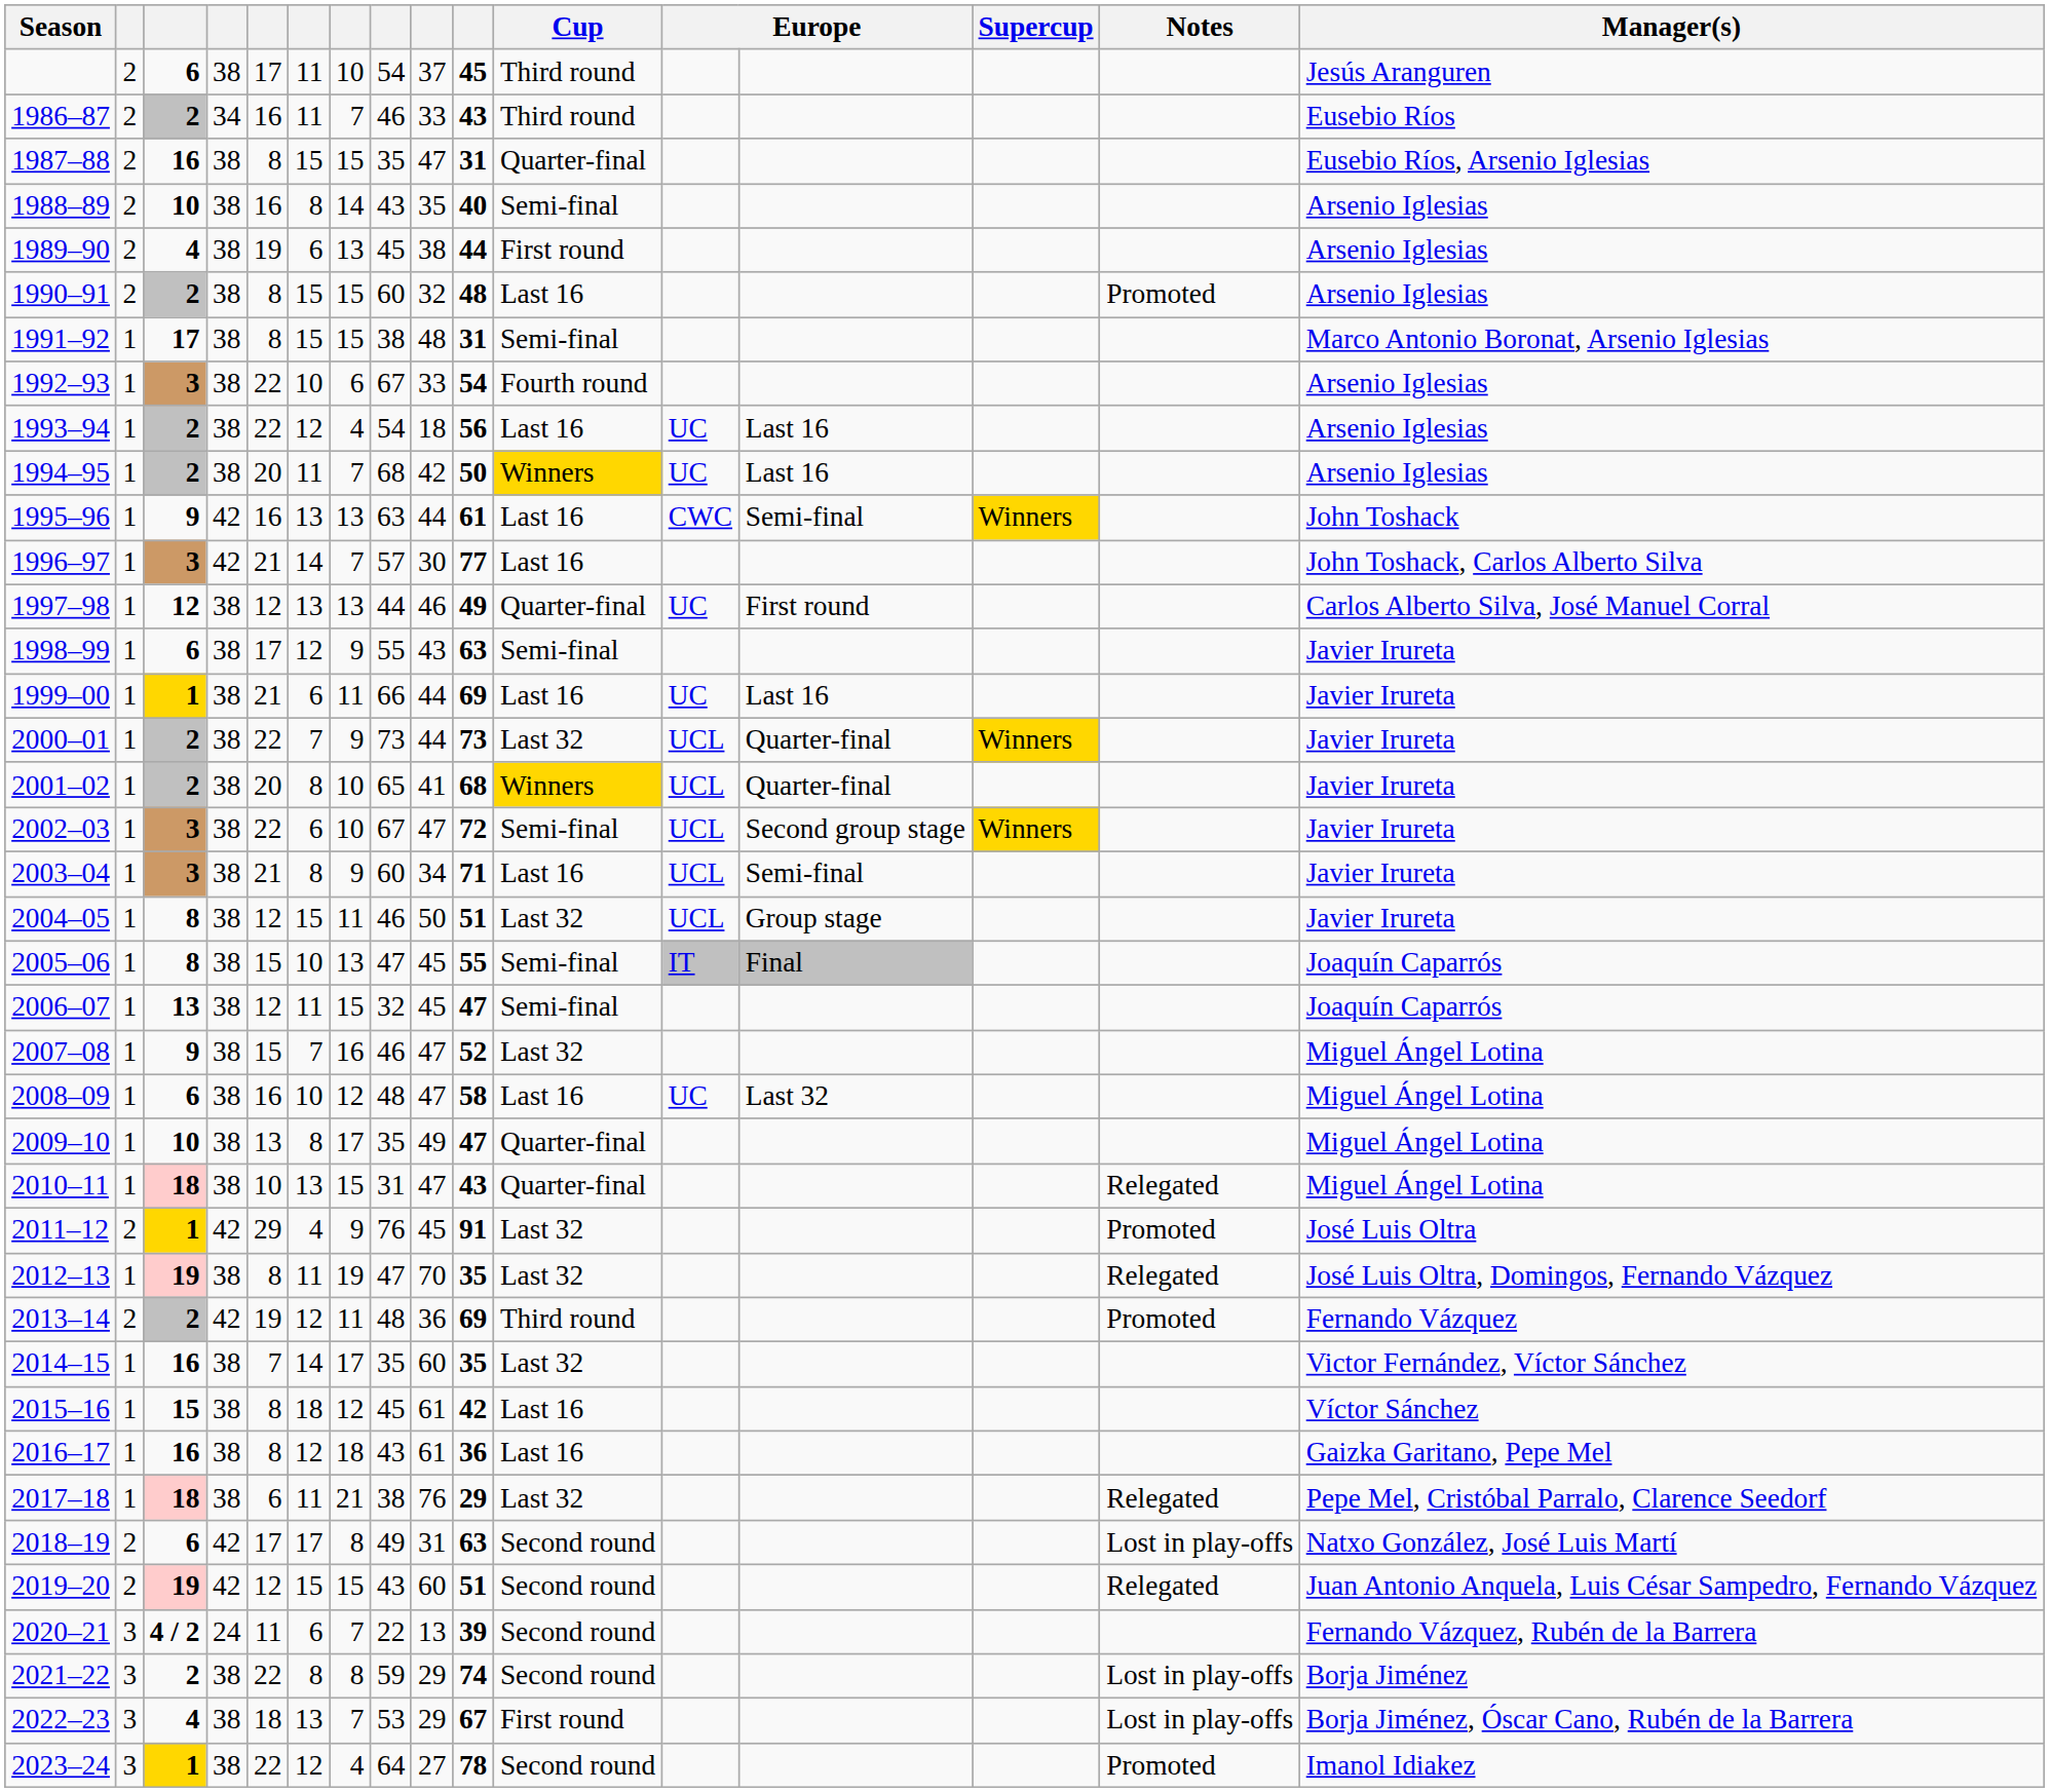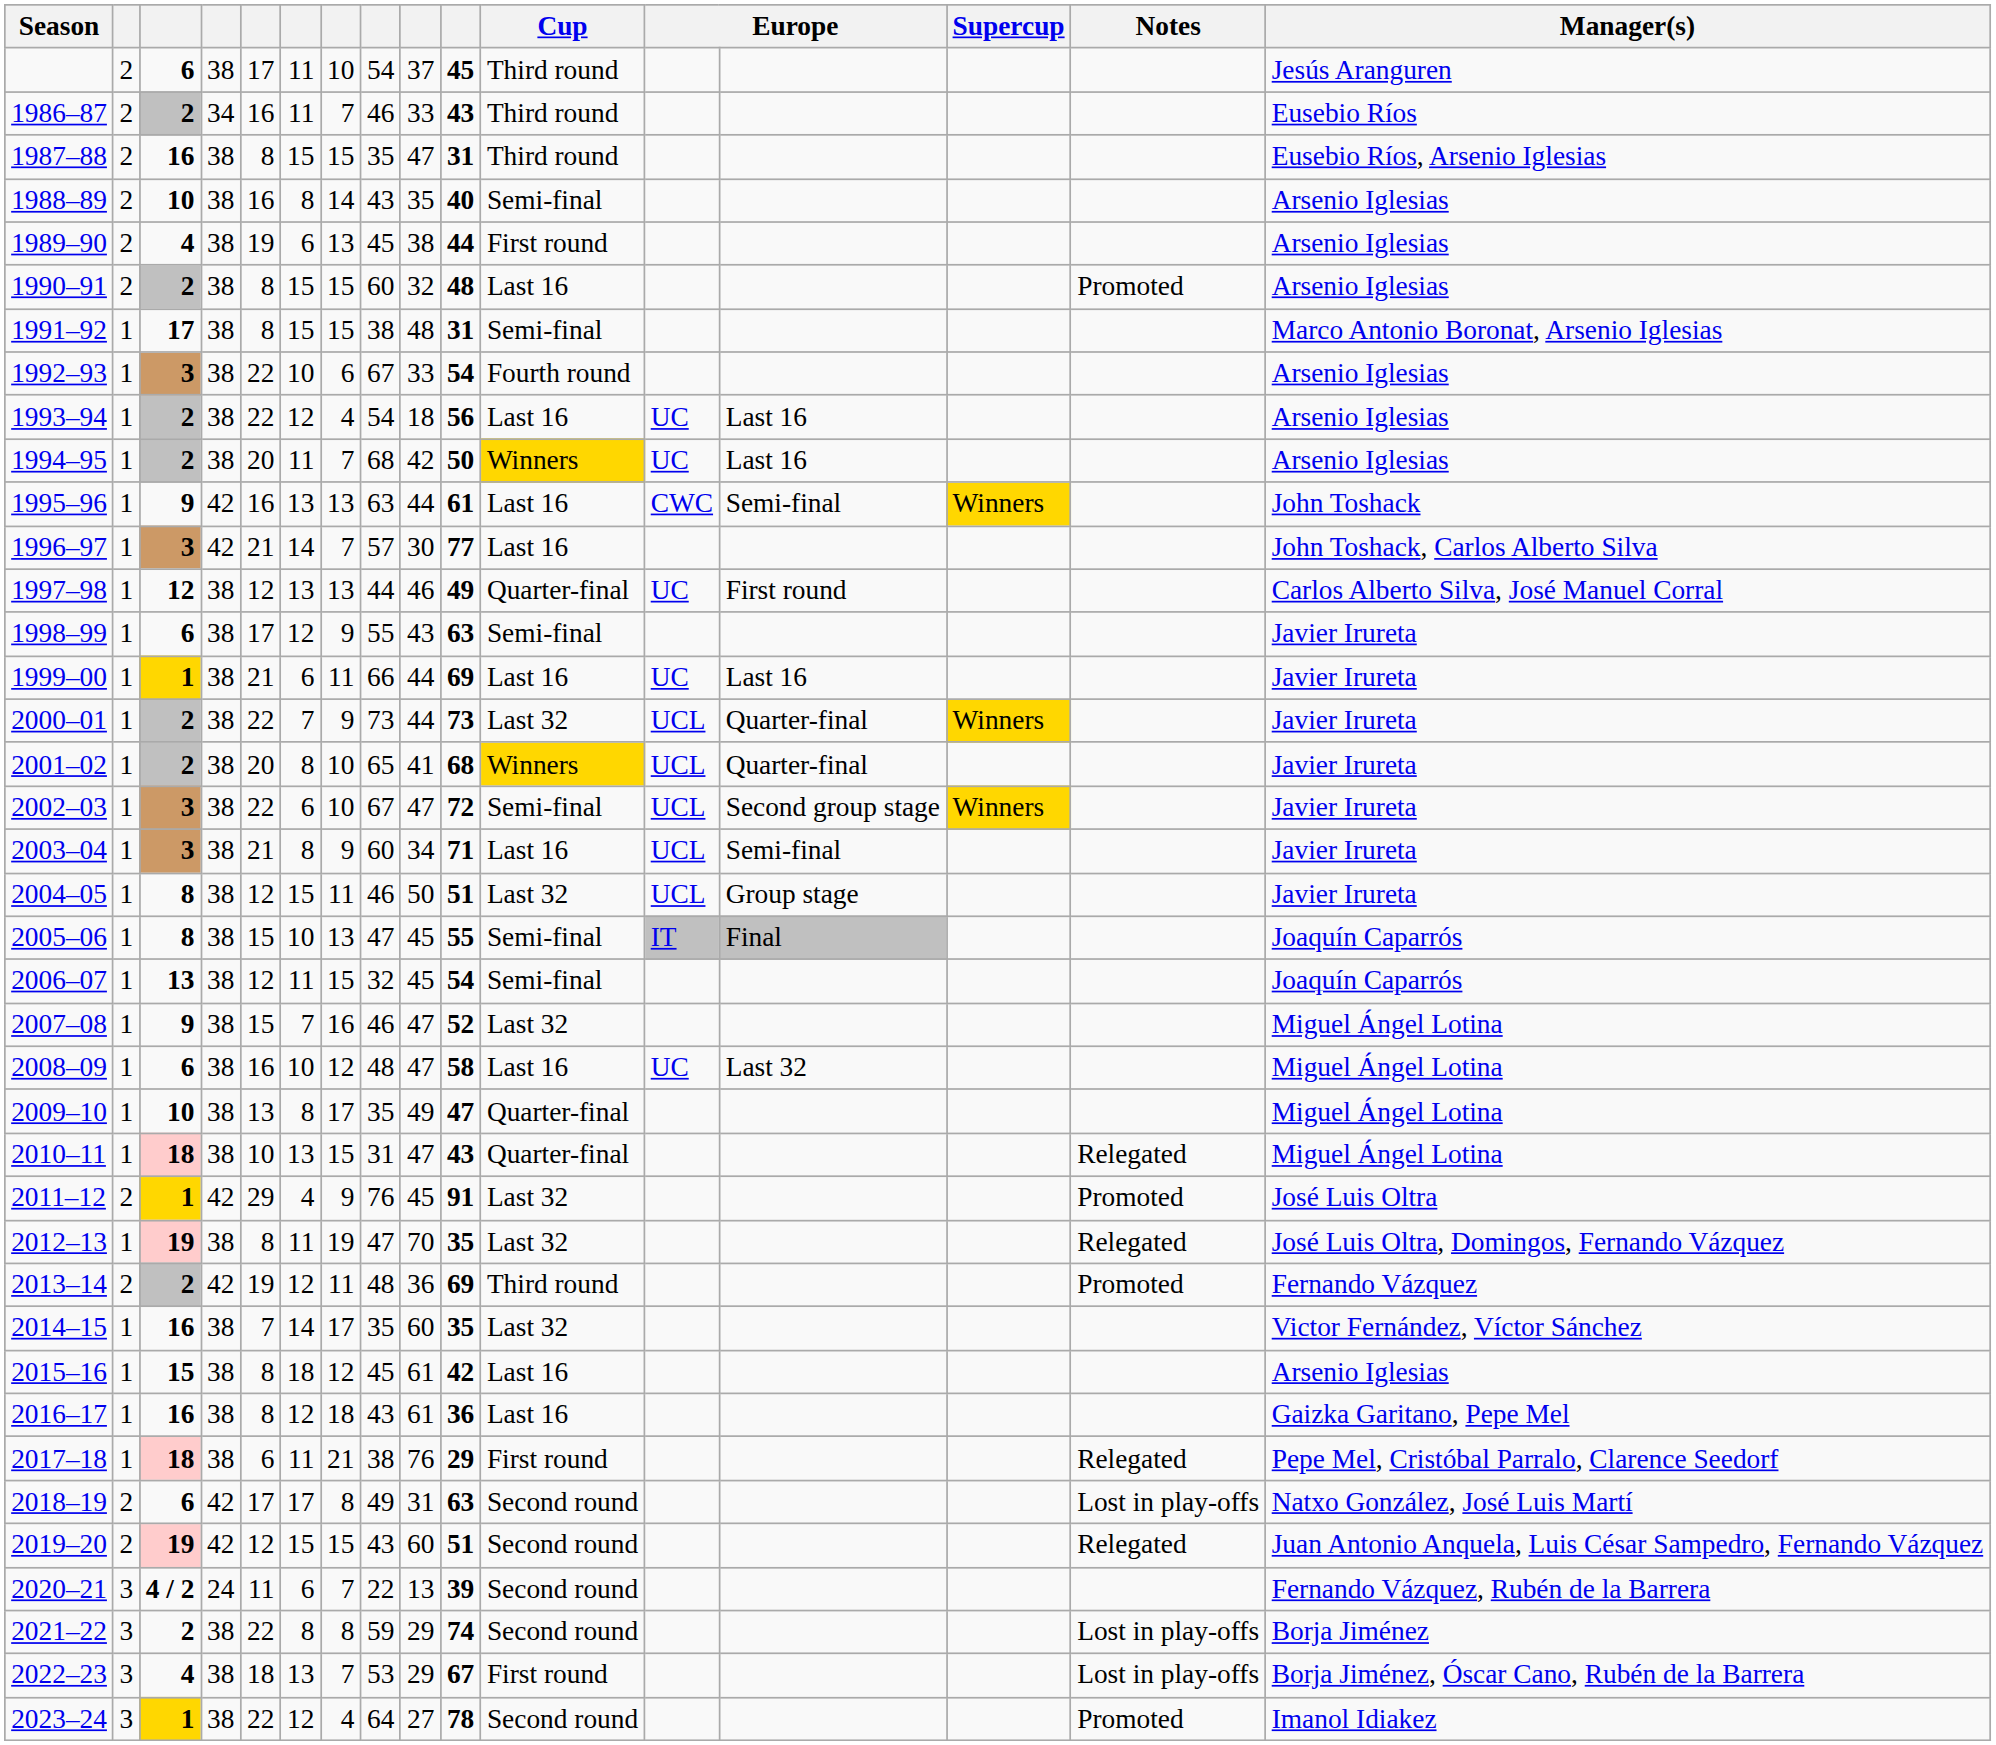1987–88 | Cup: Quarter-final -> Third round
2006–07 | column 10: 47 -> 54
2015–16 | Manager(s): Víctor Sánchez -> Arsenio Iglesias
2017–18 | Cup: Last 32 -> First round
